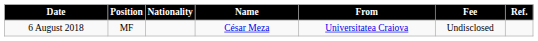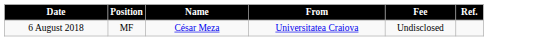- column: Nationality
